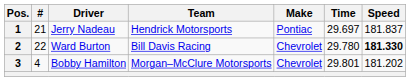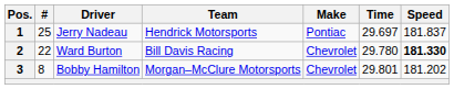1 | #: 21 -> 25
3 | #: 4 -> 8
